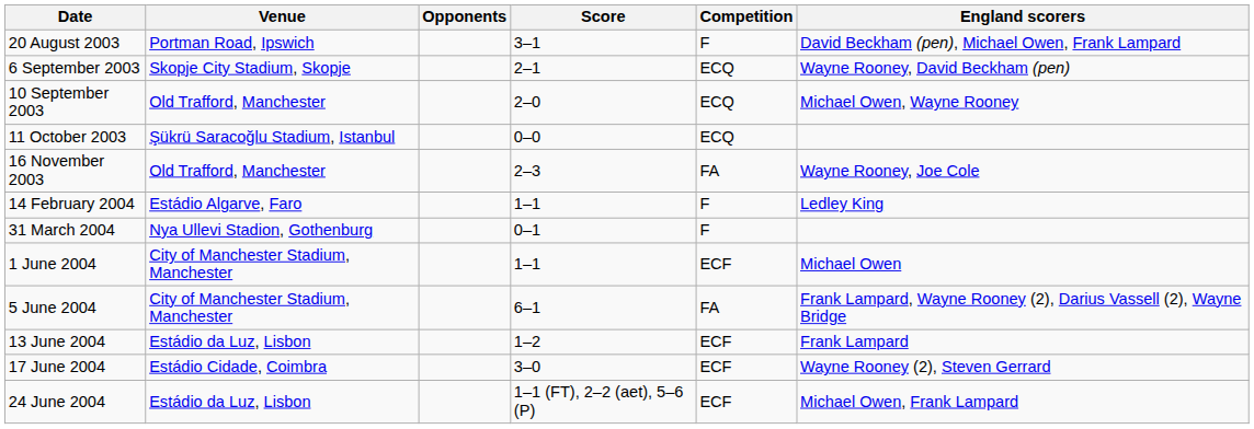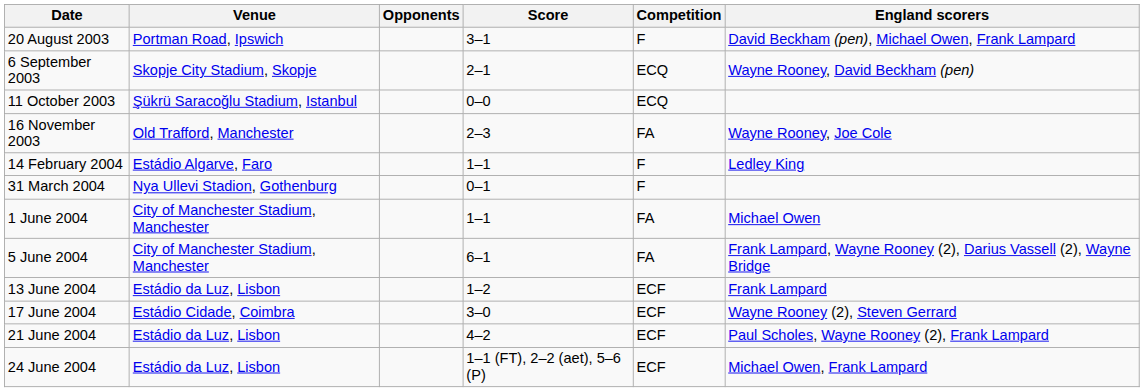- row: 10 September 2003 | Old Trafford, Manchester | 2–0 | ECQ | Michael Owen, Wayne Rooney
1 June 2004 | Competition: ECF -> FA
+ row: 21 June 2004 | Estádio da Luz, Lisbon | 4–2 | ECF | Paul Scholes, Wayne Rooney (2), Frank Lampard
